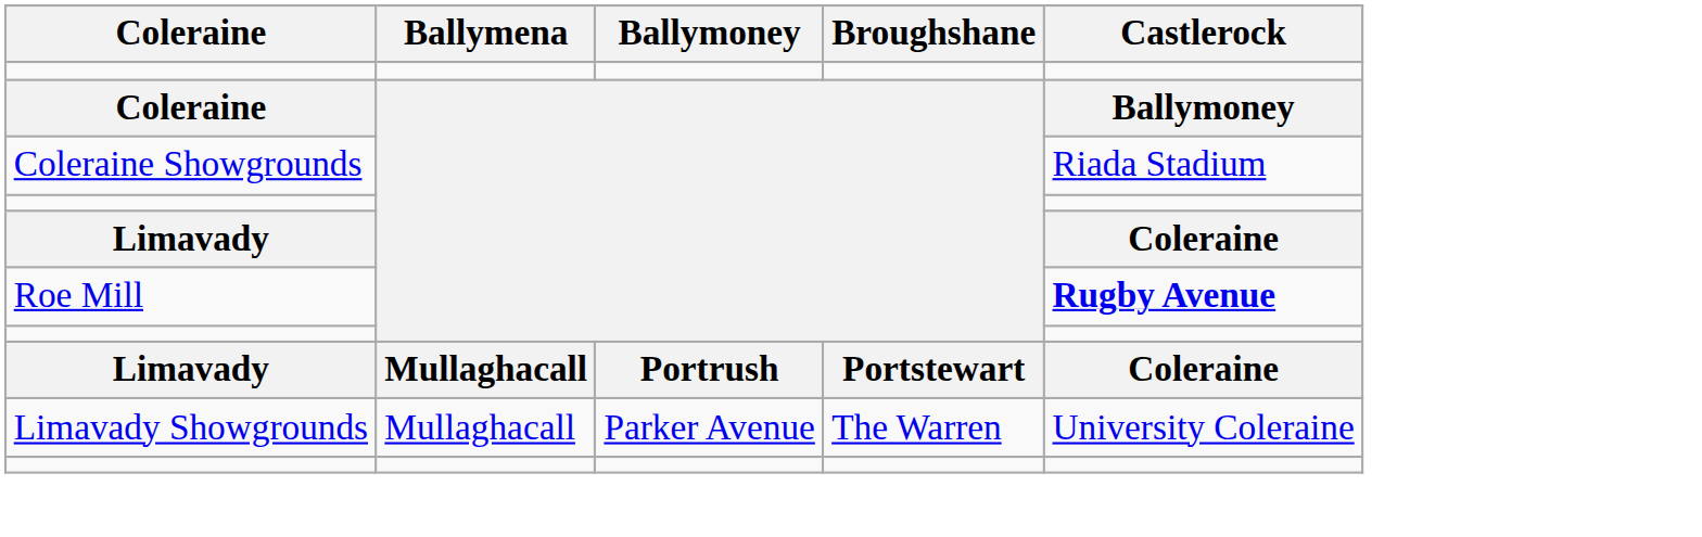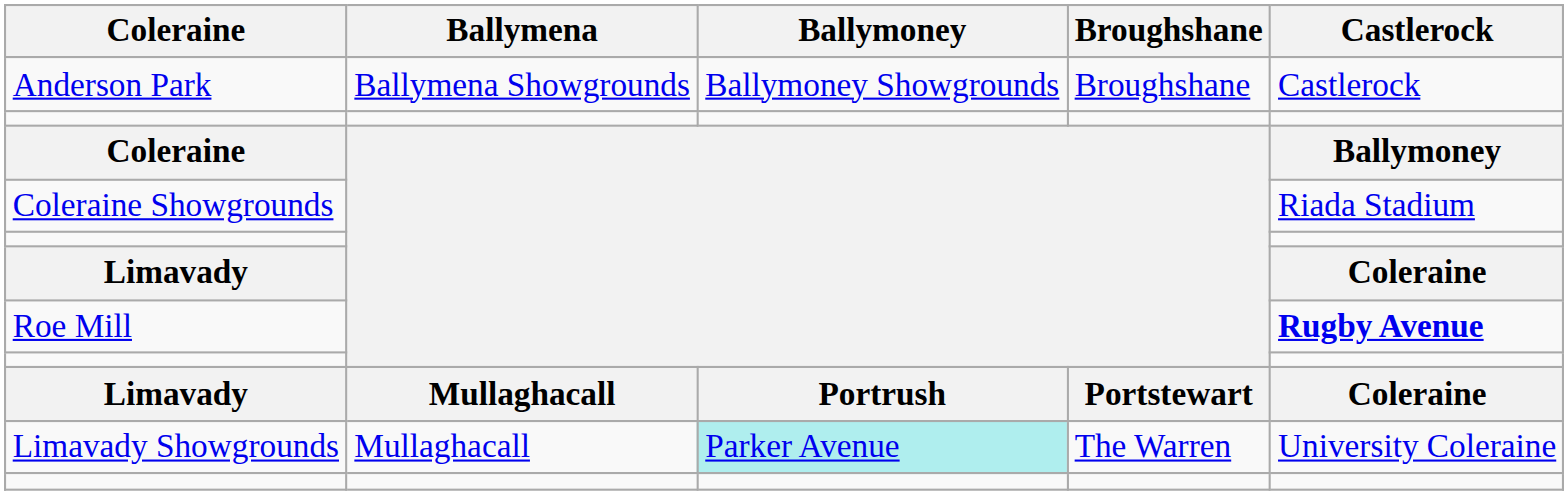+ row: Anderson Park | Ballymena Showgrounds | Ballymoney Showgrounds | Broughshane | Castlerock
Limavady Showgrounds | Ballymoney: no background -> paleturquoise background
